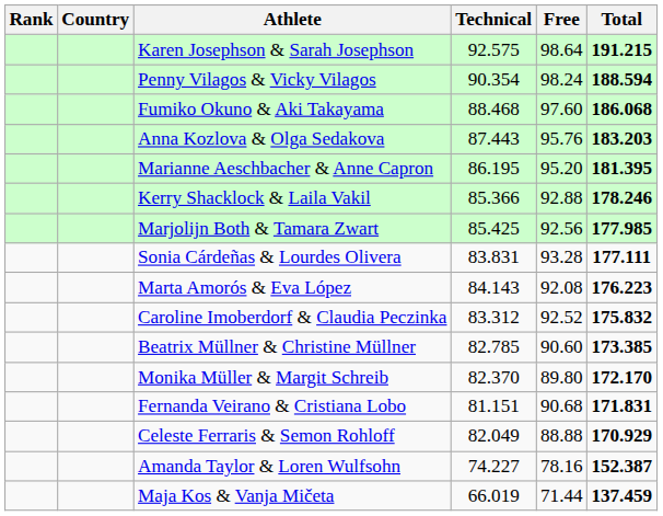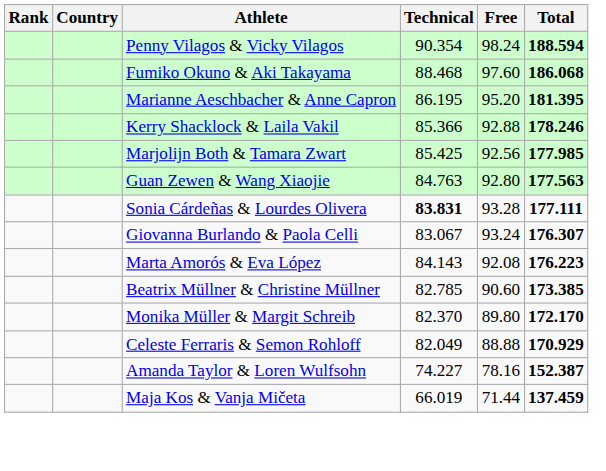- row: Karen Josephson & Sarah Josephson | 92.575 | 98.64 | 191.215
- row: Anna Kozlova & Olga Sedakova | 87.443 | 95.76 | 183.203
+ row: Guan Zewen & Wang Xiaojie | 84.763 | 92.80 | 177.563
Sonia Cárdeñas & Lourdes Olivera | Technical: normal -> bold
+ row: Giovanna Burlando & Paola Celli | 83.067 | 93.24 | 176.307
- row: Caroline Imoberdorf & Claudia Peczinka | 83.312 | 92.52 | 175.832
- row: Fernanda Veirano & Cristiana Lobo | 81.151 | 90.68 | 171.831
